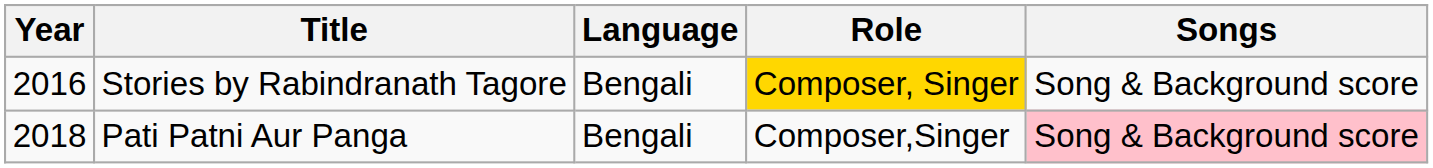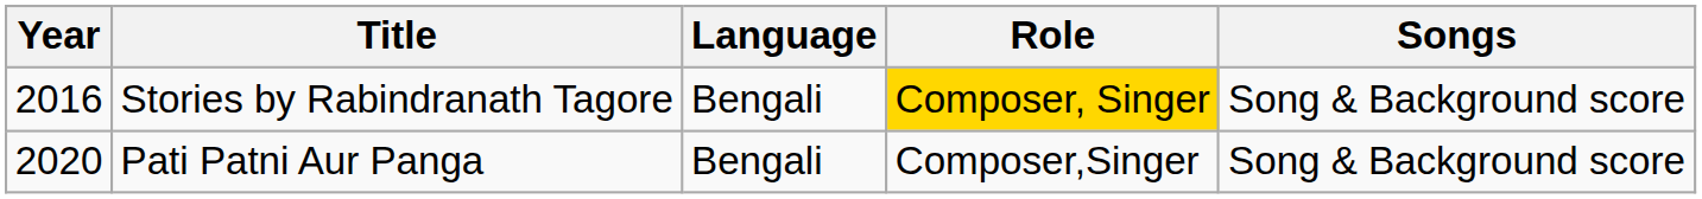Pati Patni Aur Panga | Year: 2018 -> 2020
Pati Patni Aur Panga | Songs: pink background -> no background
